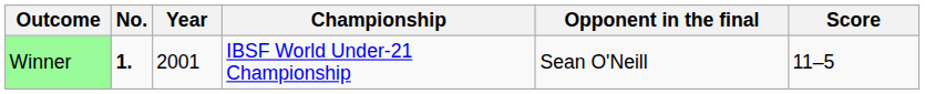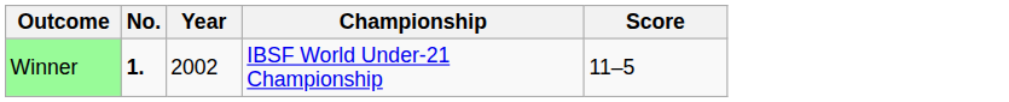- column: Opponent in the final | Sean O'Neill
Winner | Year: 2001 -> 2002
